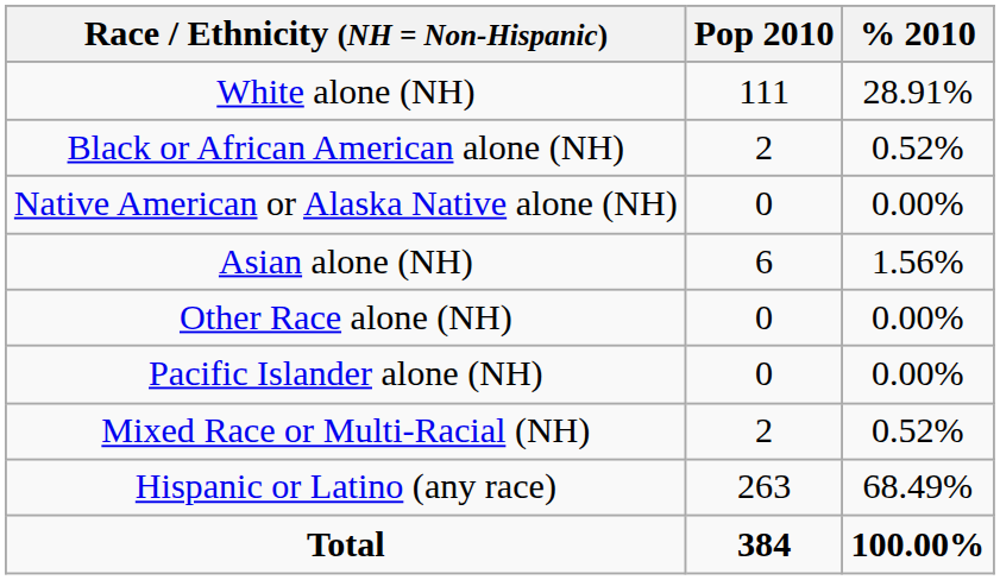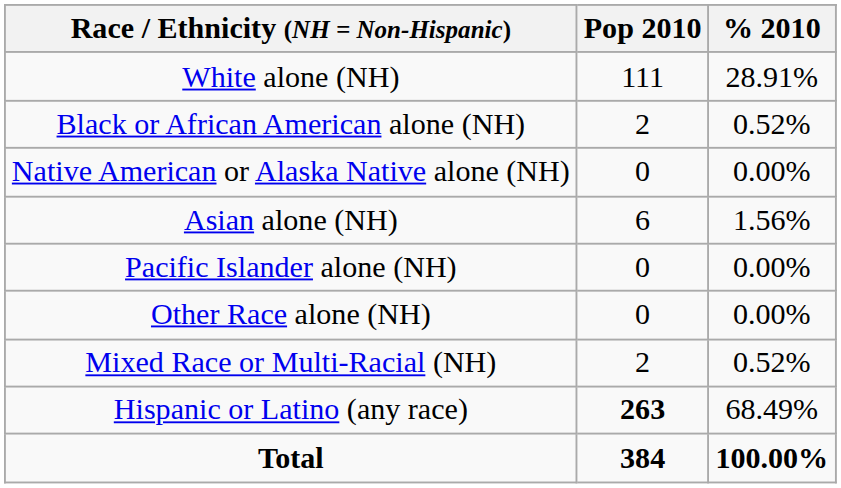rows swapped: Pacific Islander alone (NH) <-> Other Race alone (NH)
Hispanic or Latino (any race) | Pop 2010: normal -> bold
